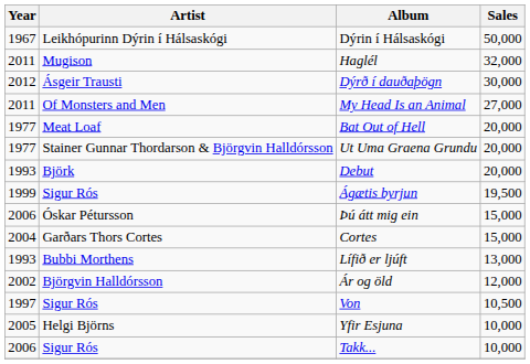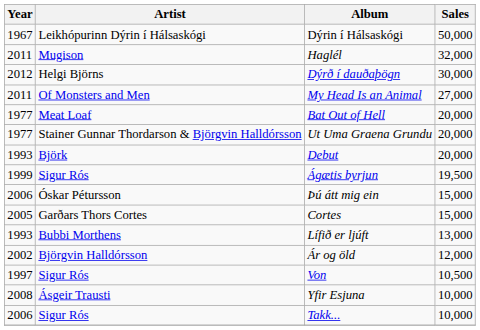Dýrð í dauðaþögn | Artist: Ásgeir Trausti -> Helgi Björns
Cortes | Year: 2004 -> 2005
Yfir Esjuna | Year: 2005 -> 2008
Yfir Esjuna | Artist: Helgi Björns -> Ásgeir Trausti
